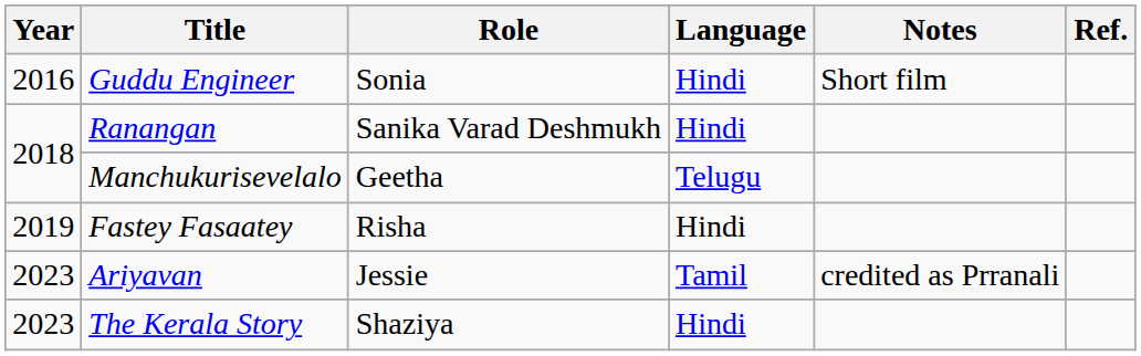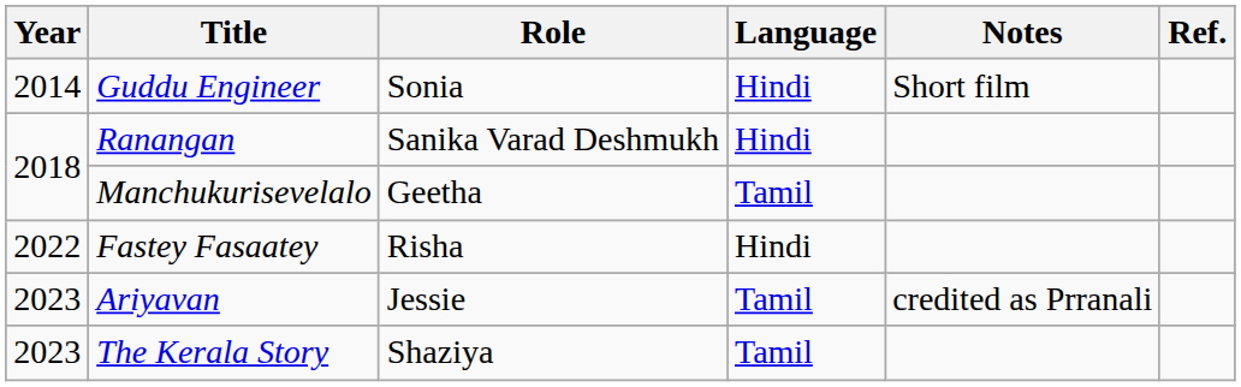Guddu Engineer | Year: 2016 -> 2014
Manchukurisevelalo | Language: Telugu -> Tamil
Fastey Fasaatey | Year: 2019 -> 2022
The Kerala Story | Language: Hindi -> Tamil
